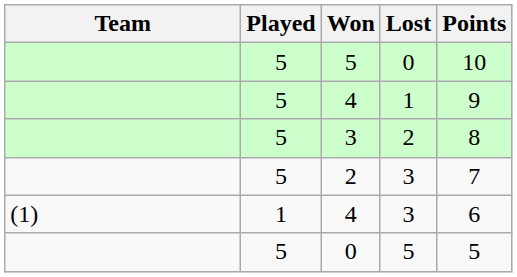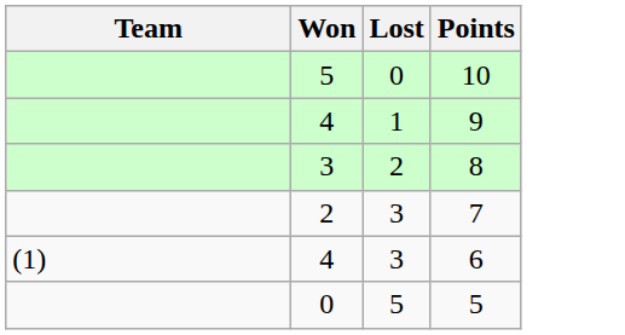- column: Played | 5 | 5 | 5 | 5 | 1 | 5
